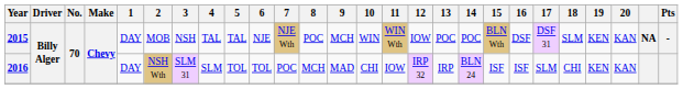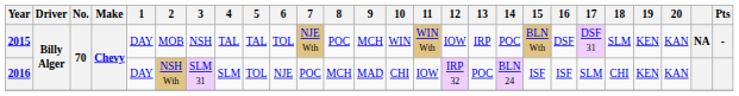2015 | 6: NJE -> TOL
2015 | 13: POC -> IRP
2016 | 6: TOL -> NJE
2016 | 13: IRP -> POC
